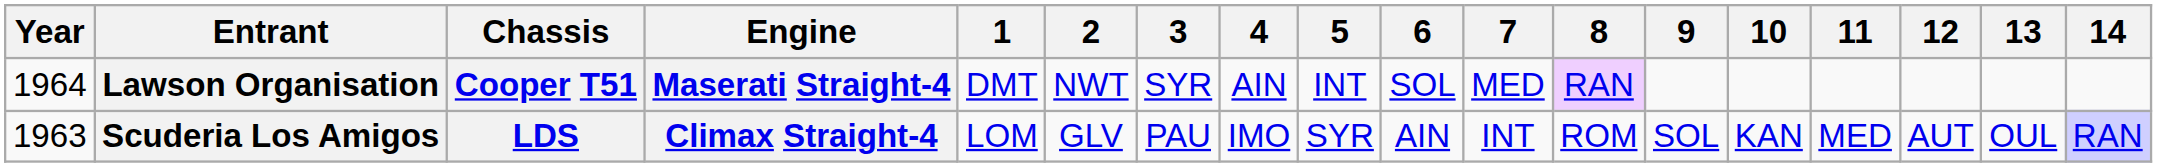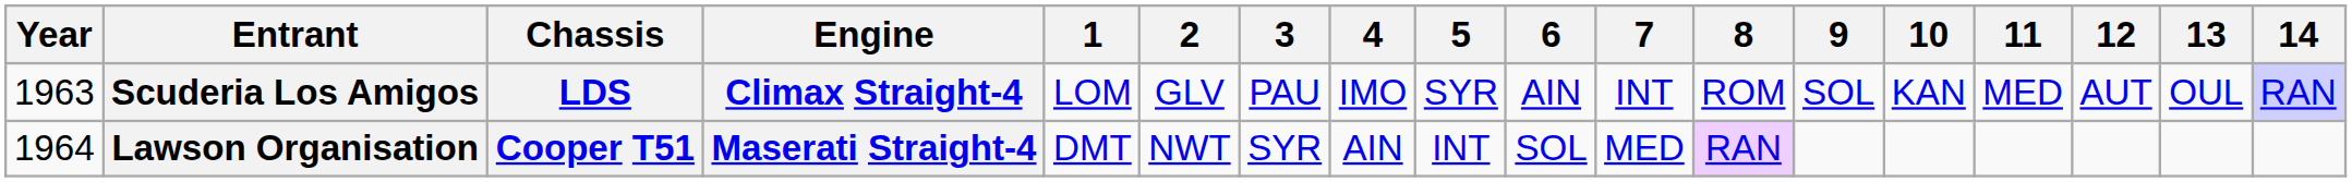rows swapped: Scuderia Los Amigos <-> Lawson Organisation
